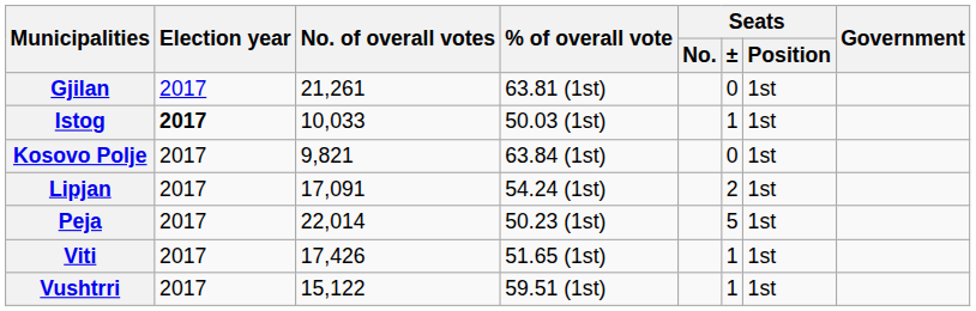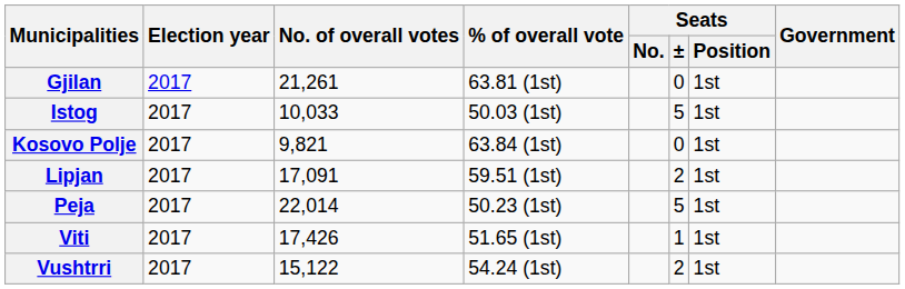Istog | Election year: bold -> normal
Istog | Seats / ±: 1 -> 5
Lipjan | % of overall vote: 54.24 (1st) -> 59.51 (1st)
Vushtrri | % of overall vote: 59.51 (1st) -> 54.24 (1st)
Vushtrri | Seats / ±: 1 -> 2
